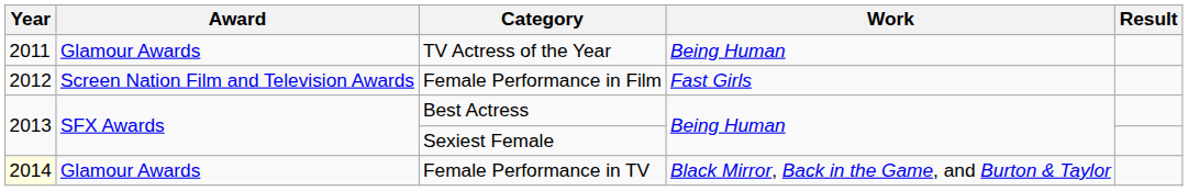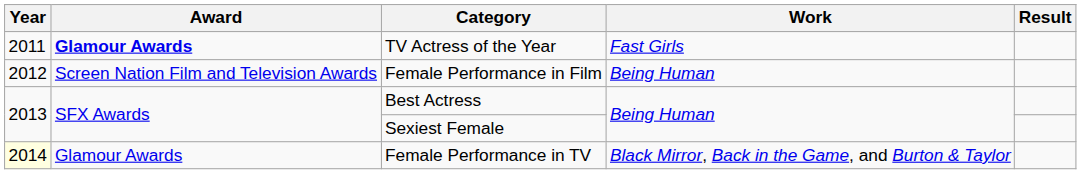TV Actress of the Year | Award: normal -> bold
TV Actress of the Year | Work: Being Human -> Fast Girls
Female Performance in Film | Work: Fast Girls -> Being Human
